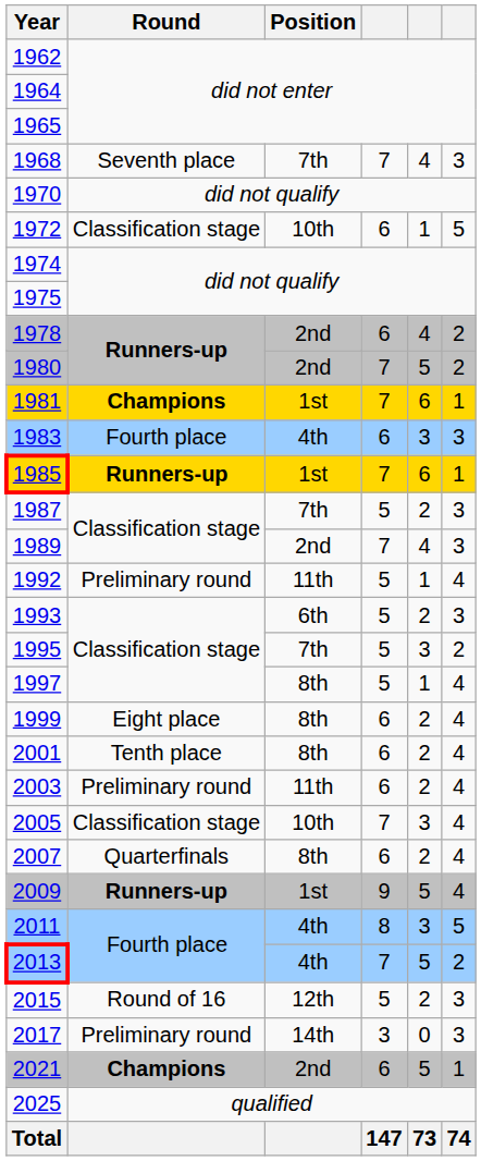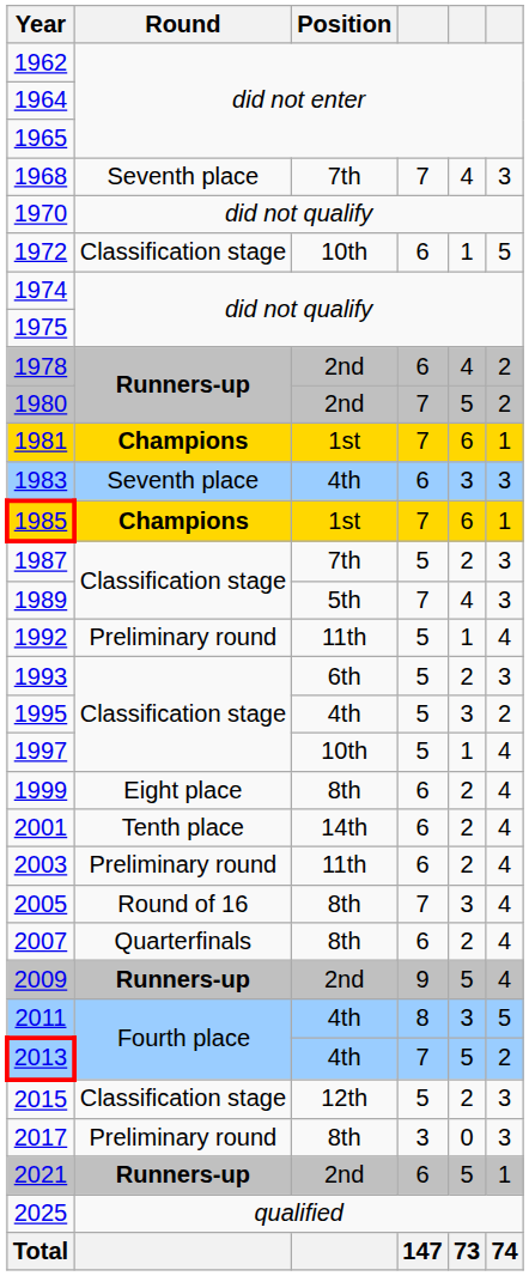1983 | Round: Fourth place -> Seventh place
1985 | Round: Runners-up -> Champions
1989 | Position: 2nd -> 5th
1995 | Position: 7th -> 4th
1997 | Position: 8th -> 10th
2001 | Position: 8th -> 14th
2005 | Round: Classification stage -> Round of 16
2005 | Position: 10th -> 8th
2009 | Position: 1st -> 2nd
2015 | Round: Round of 16 -> Classification stage
2017 | Position: 14th -> 8th
2021 | Round: Champions -> Runners-up
